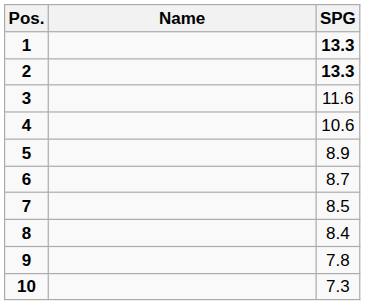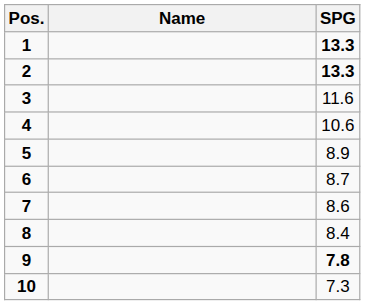7 | SPG: 8.5 -> 8.6
9 | SPG: normal -> bold
